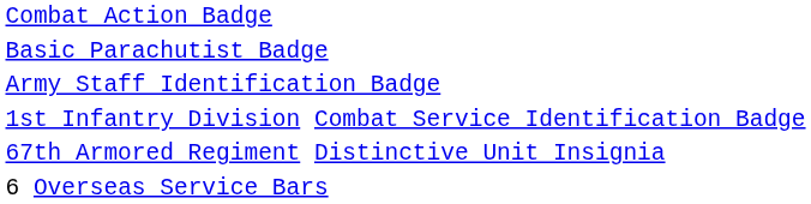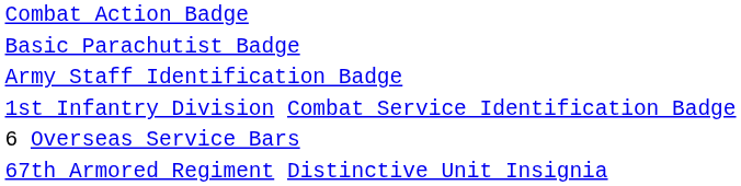rows swapped: 67th Armored Regiment Distinctive Unit Insignia <-> 6 Overseas Service Bars
